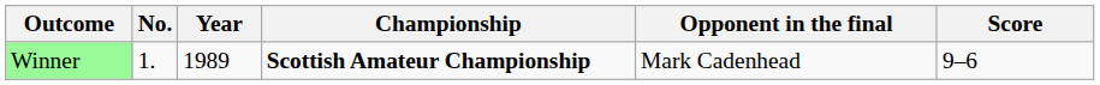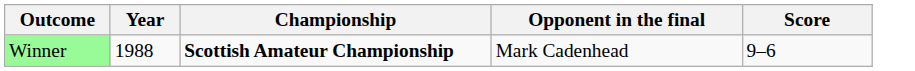- column: No. | 1.
Winner | Year: 1989 -> 1988
